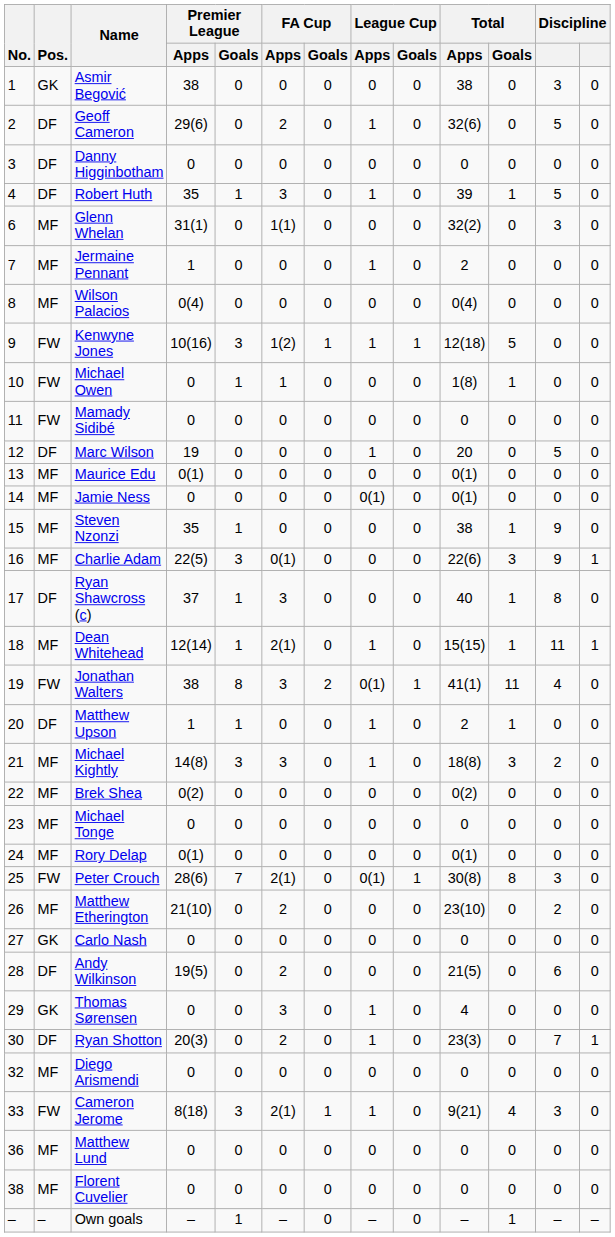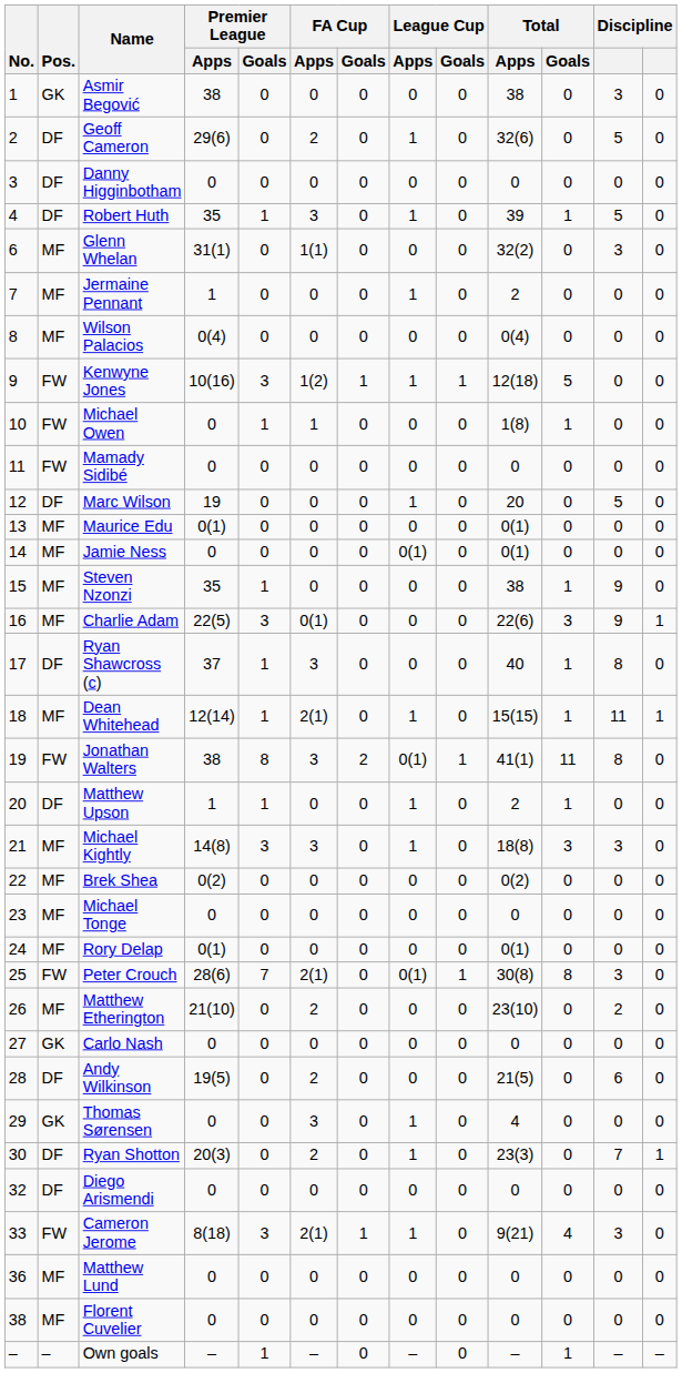Jonathan Walters | column 12: 4 -> 8
Michael Kightly | column 12: 2 -> 3
Diego Arismendi | Pos.: MF -> DF
